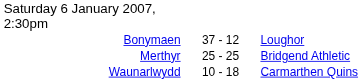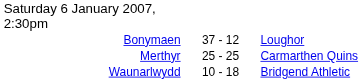Merthyr | column 3: Bridgend Athletic -> Carmarthen Quins
Waunarlwydd | column 3: Carmarthen Quins -> Bridgend Athletic
